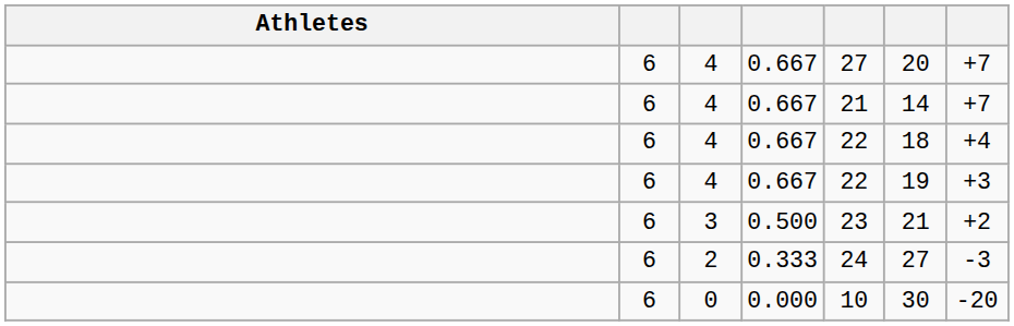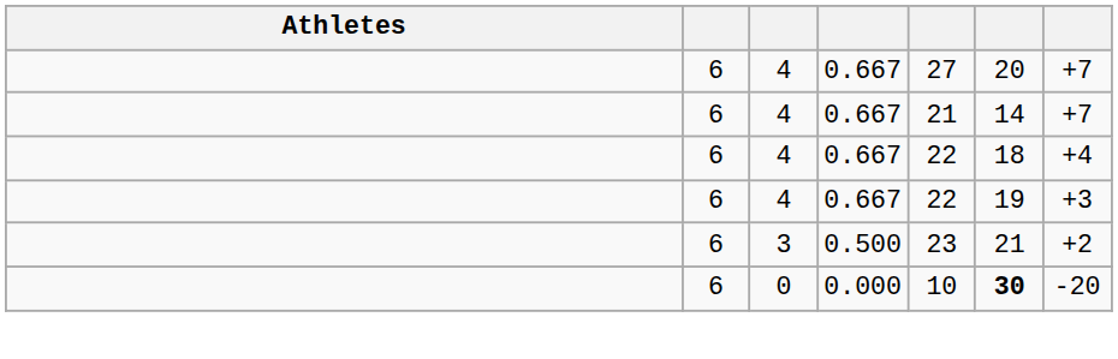- row: 6 | 2 | 0.333 | 24 | 27 | -3
0 | column 6: normal -> bold
